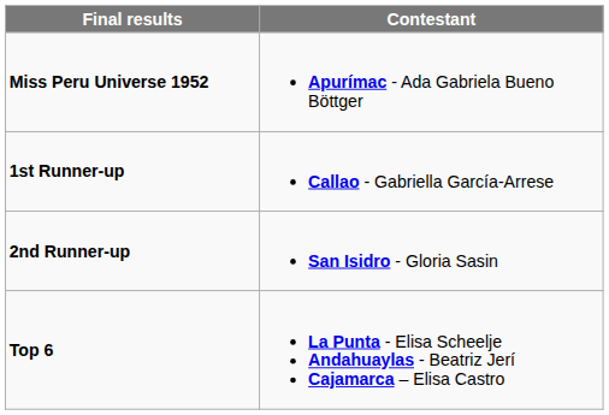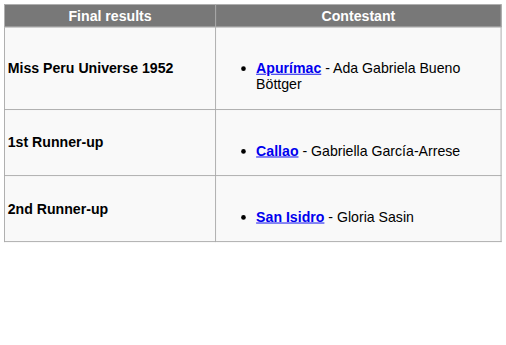- row: Top 6 | La Punta - Elisa Scheelje Andahuaylas - Beatriz Jerí Cajamarca – Elisa Castro
